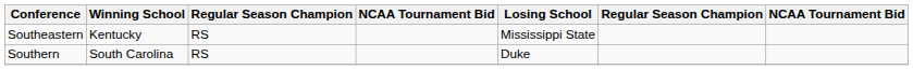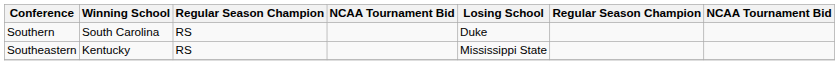rows swapped: Southeastern <-> Southern
